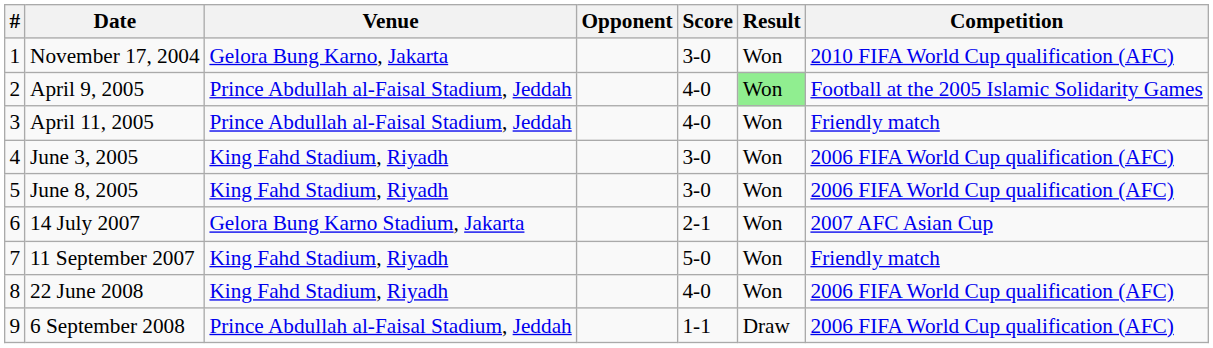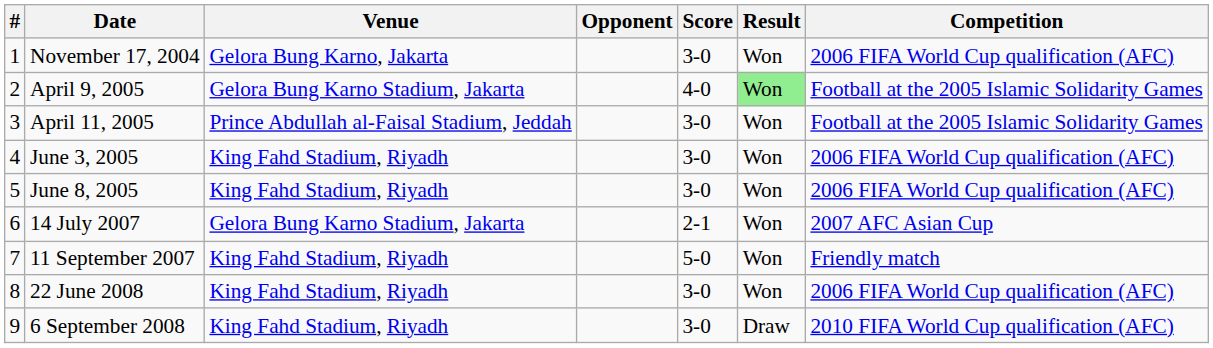November 17, 2004 | Competition: 2010 FIFA World Cup qualification (AFC) -> 2006 FIFA World Cup qualification (AFC)
April 9, 2005 | Venue: Prince Abdullah al-Faisal Stadium, Jeddah -> Gelora Bung Karno Stadium, Jakarta
April 11, 2005 | Score: 4-0 -> 3-0
April 11, 2005 | Competition: Friendly match -> Football at the 2005 Islamic Solidarity Games
22 June 2008 | Score: 4-0 -> 3-0
6 September 2008 | Venue: Prince Abdullah al-Faisal Stadium, Jeddah -> King Fahd Stadium, Riyadh
6 September 2008 | Score: 1-1 -> 3-0
6 September 2008 | Competition: 2006 FIFA World Cup qualification (AFC) -> 2010 FIFA World Cup qualification (AFC)
